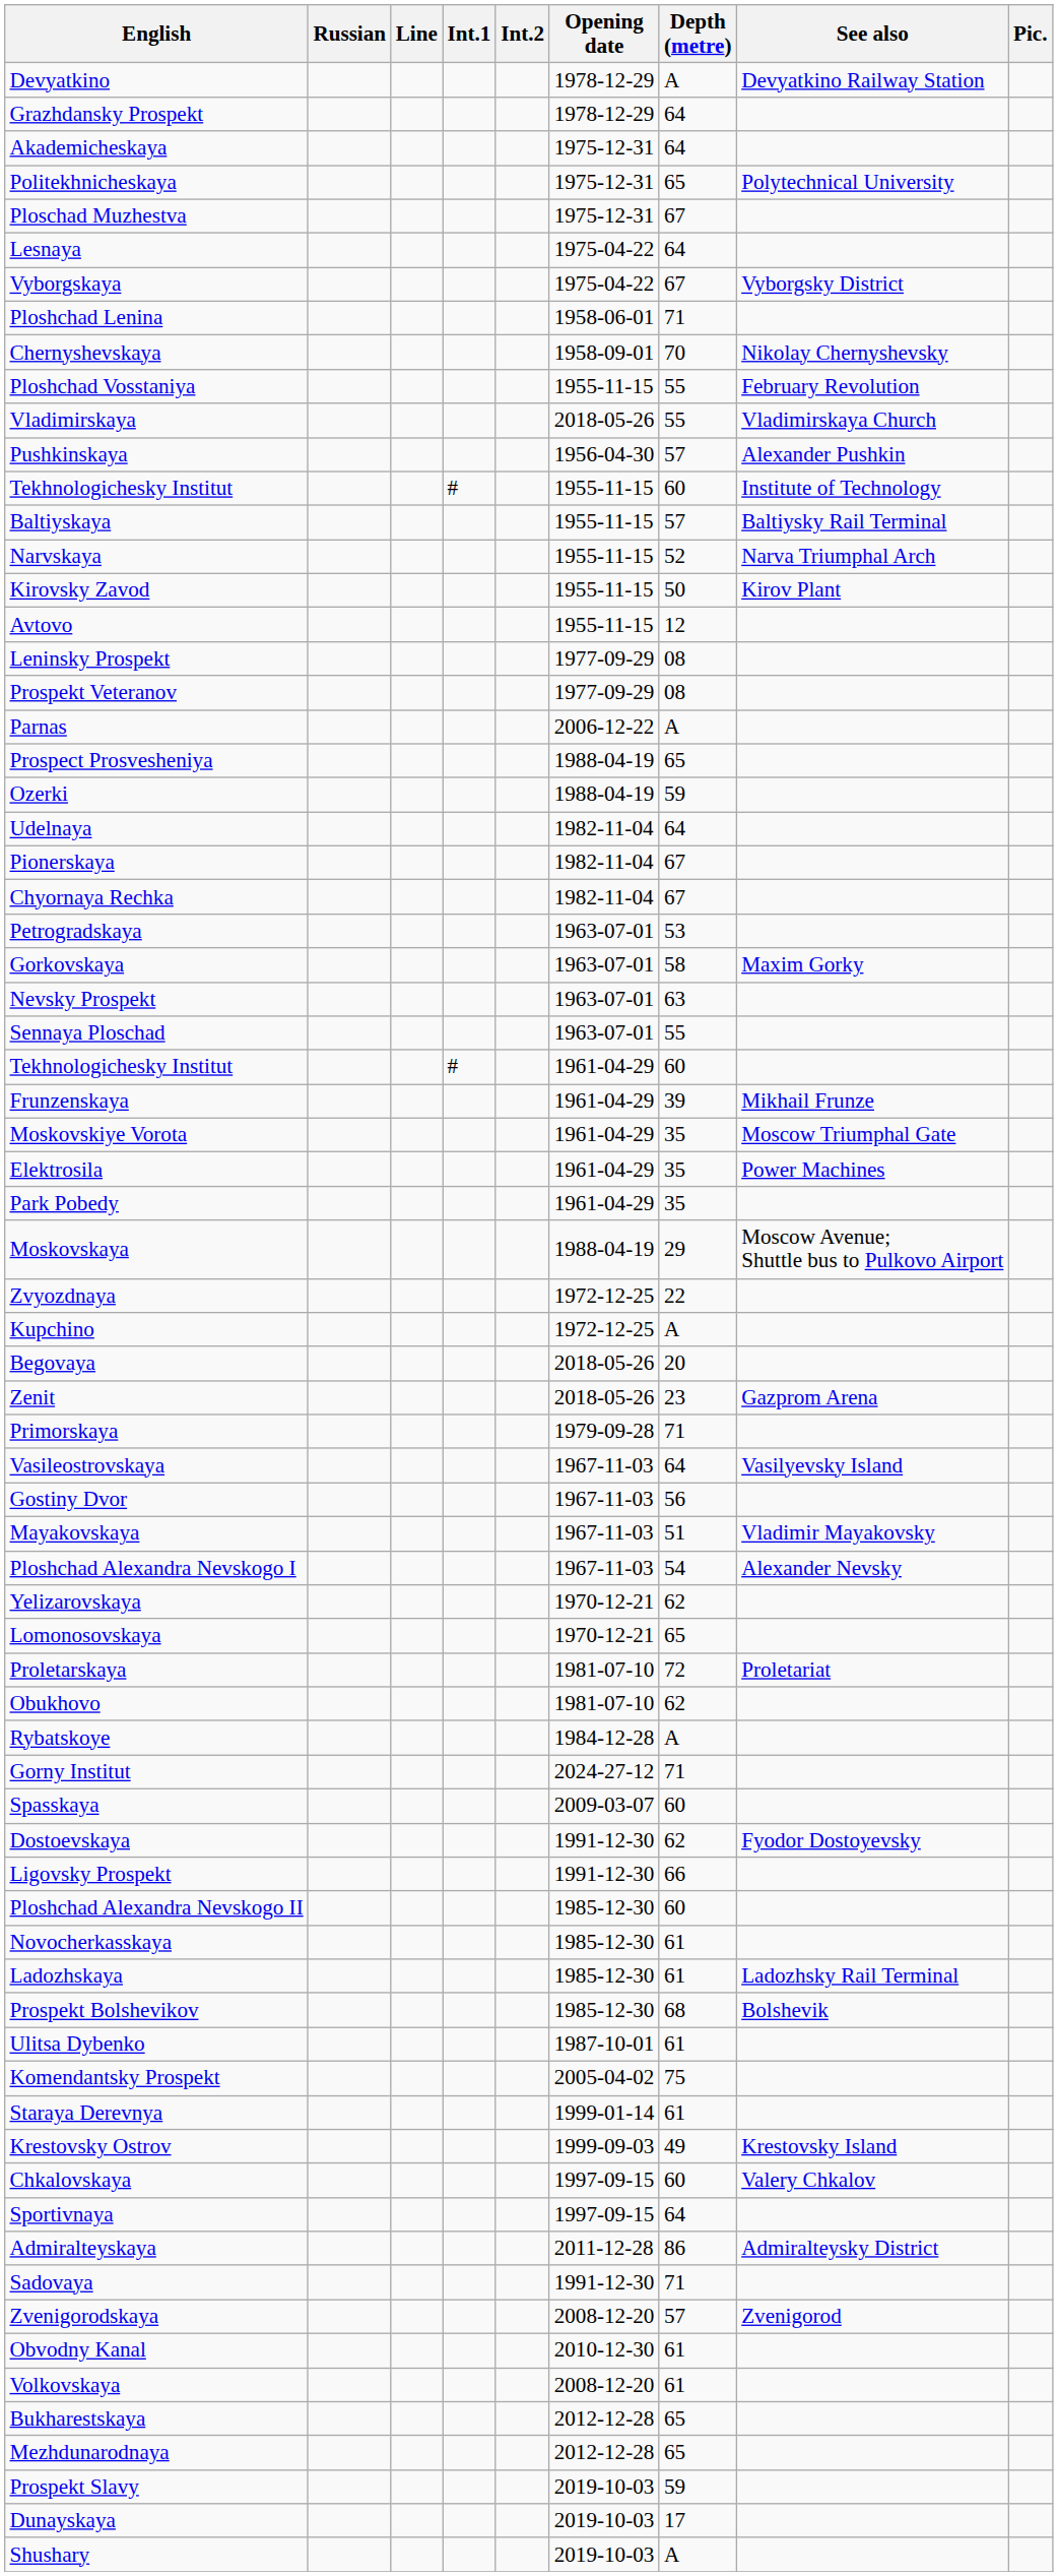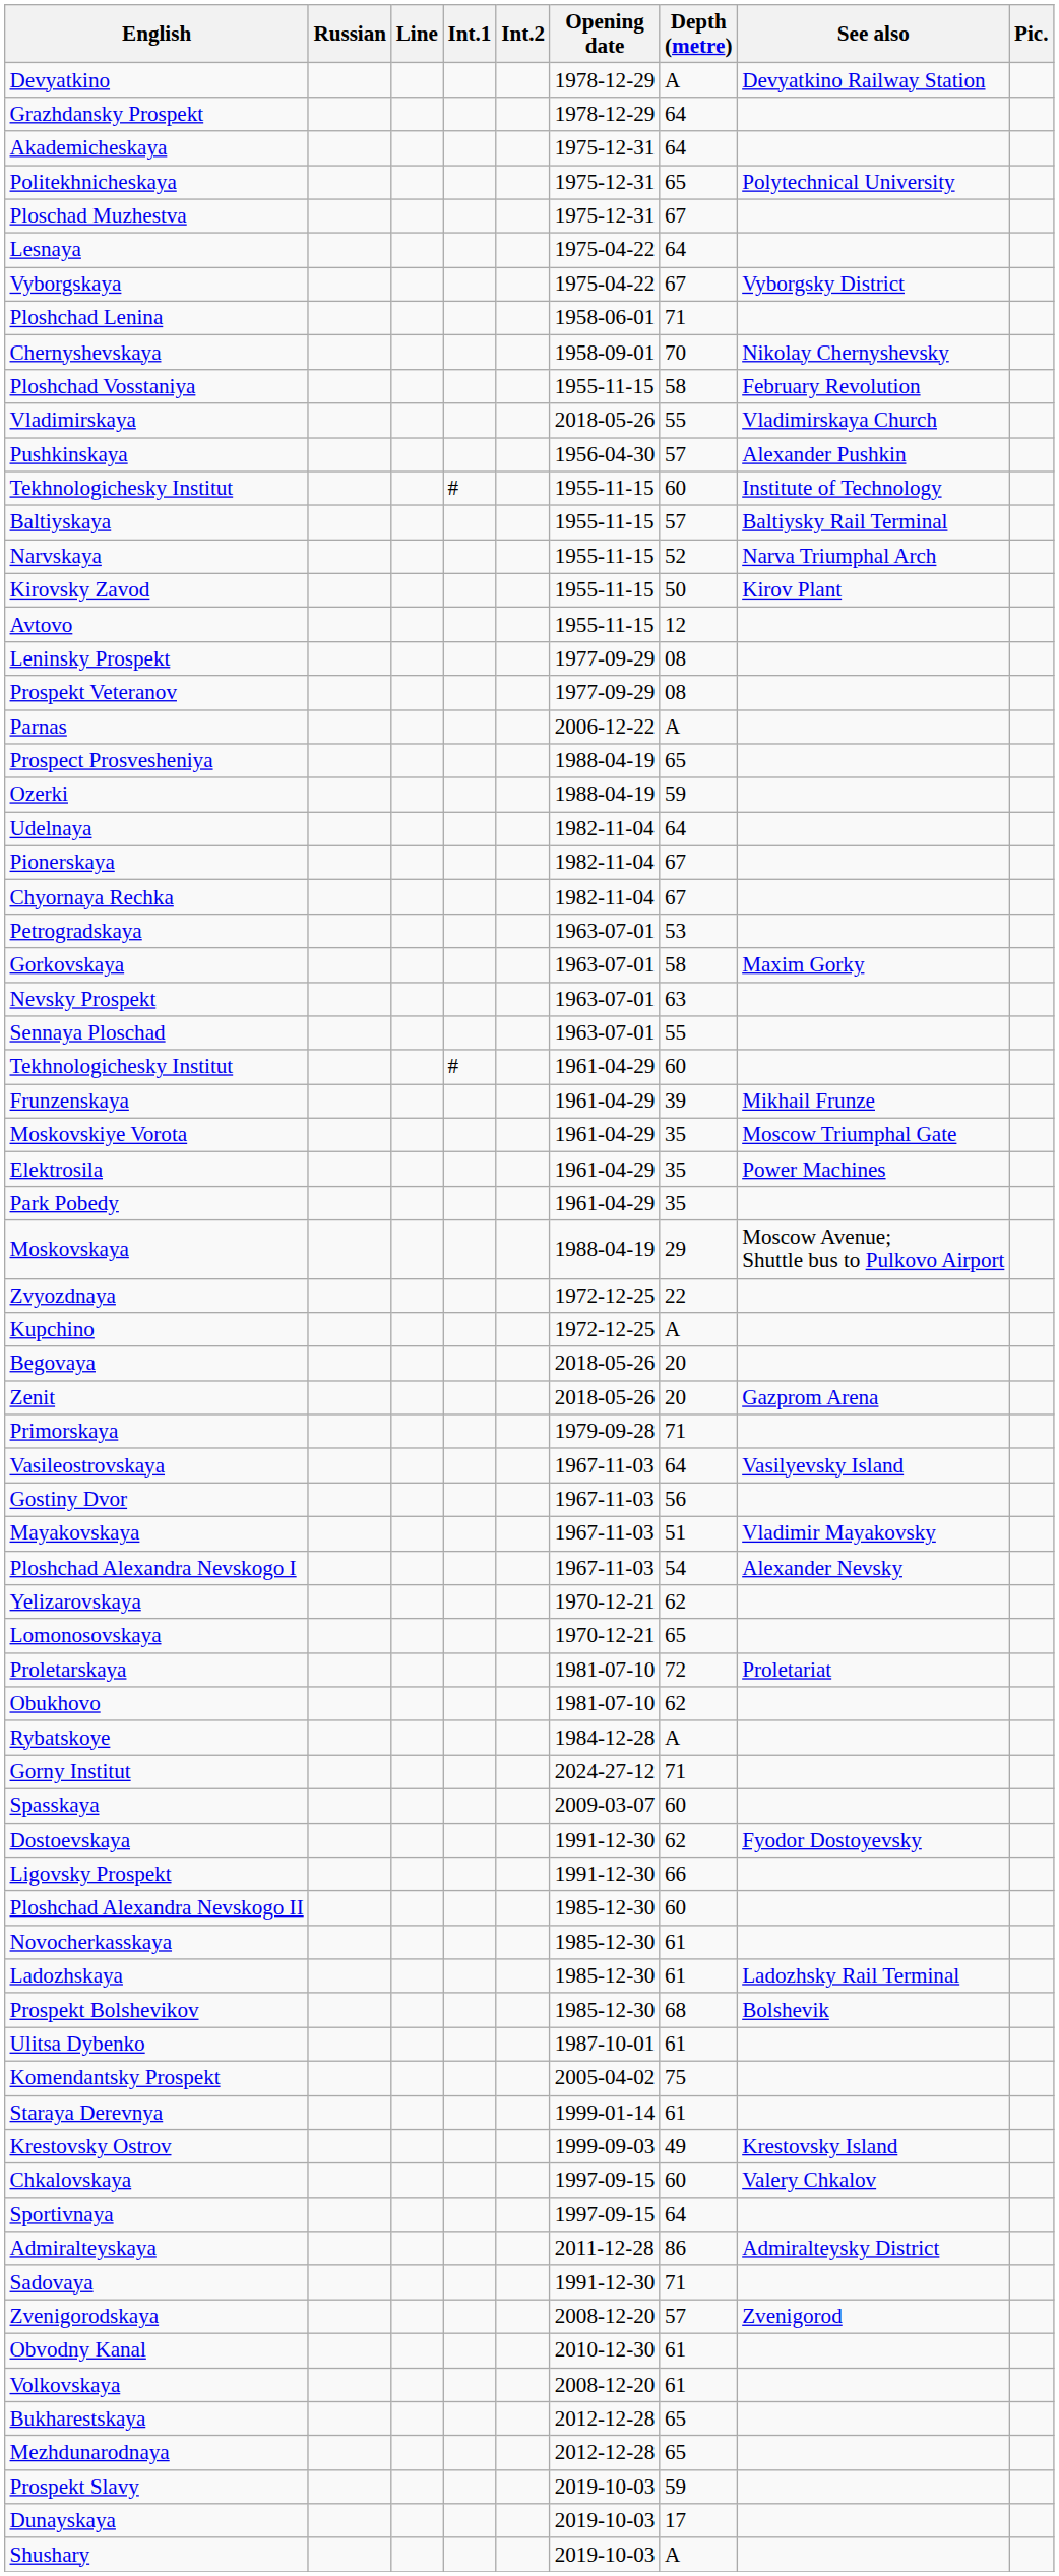Ploshchad Vosstaniya | Depth (metre): 55 -> 58
Zenit | Depth (metre): 23 -> 20
